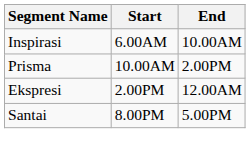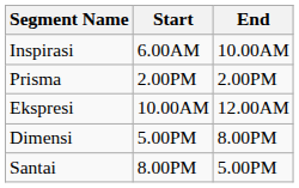Prisma | Start: 10.00AM -> 2.00PM
Ekspresi | Start: 2.00PM -> 10.00AM
+ row: Dimensi | 5.00PM | 8.00PM
